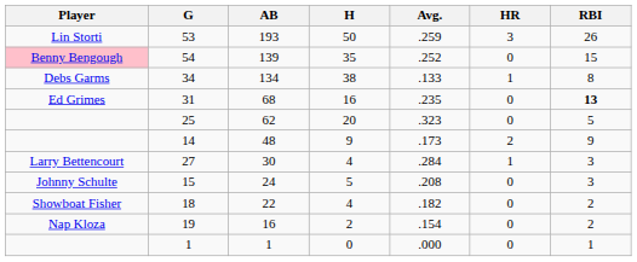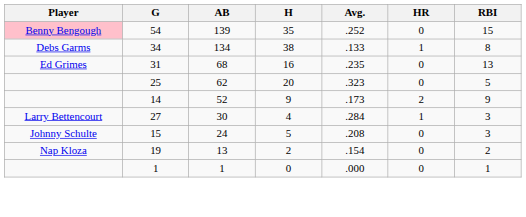- row: Lin Storti | 53 | 193 | 50 | .259 | 3 | 26
31 | RBI: bold -> normal
14 | AB: 48 -> 52
- row: Showboat Fisher | 18 | 22 | 4 | .182 | 0 | 2
19 | AB: 16 -> 13
